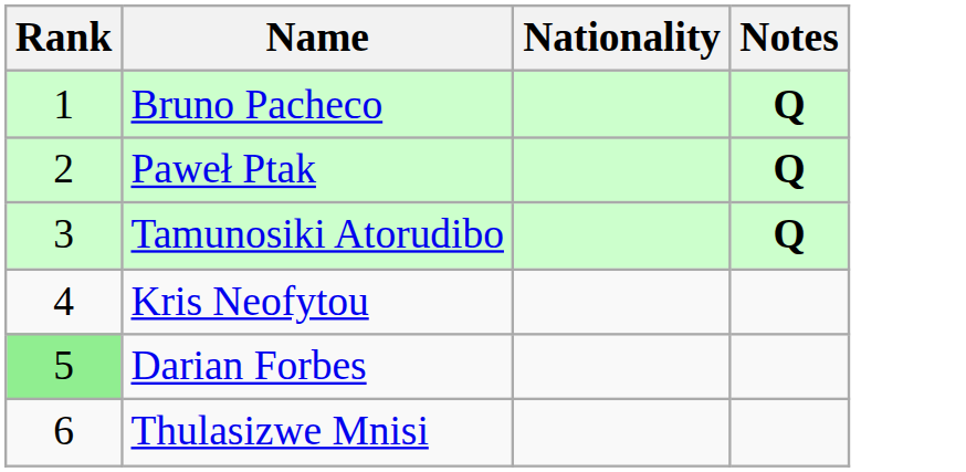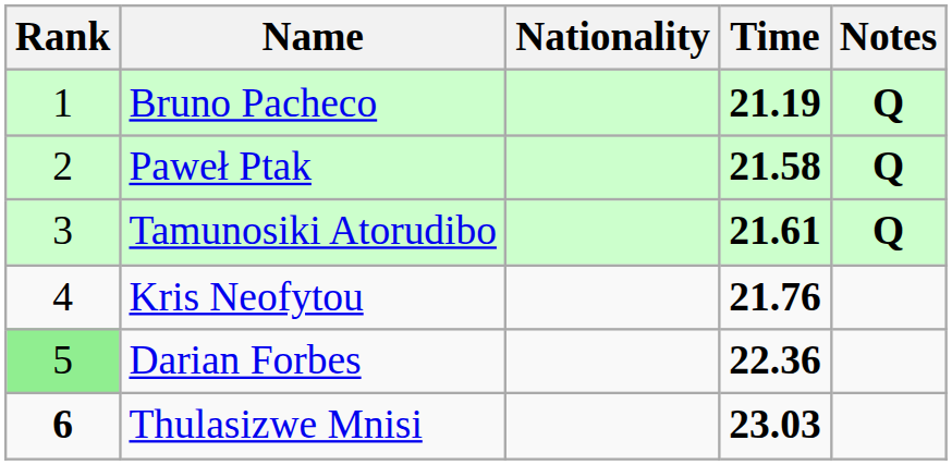+ column: Time | 21.19 | 21.58 | 21.61 | 21.76 | 22.36 | 23.03
Thulasizwe Mnisi | Rank: normal -> bold
